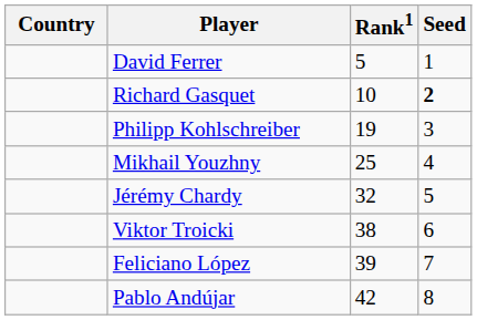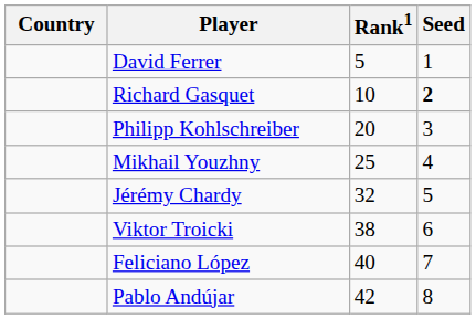Philipp Kohlschreiber | Rank1: 19 -> 20
Feliciano López | Rank1: 39 -> 40
